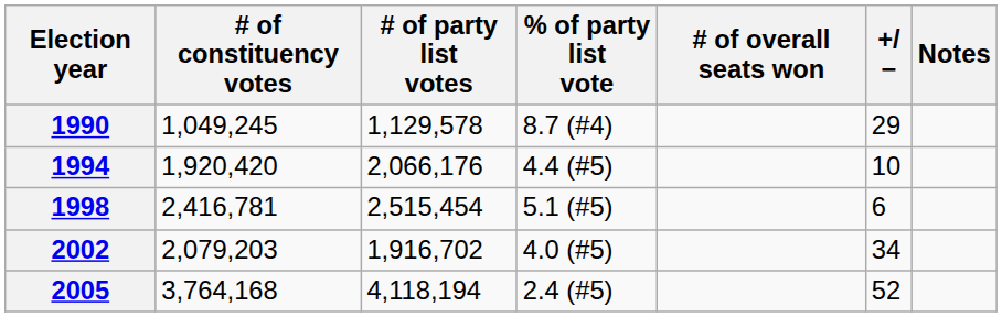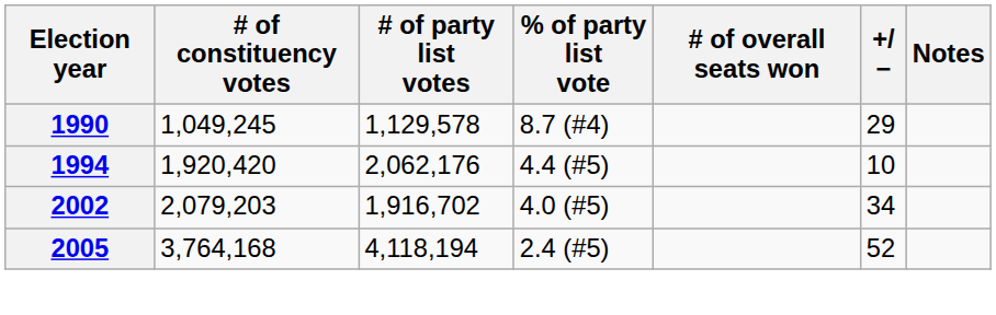1994 | # of party list votes: 2,066,176 -> 2,062,176
- row: 1998 | 2,416,781 | 2,515,454 | 5.1 (#5) | 6
